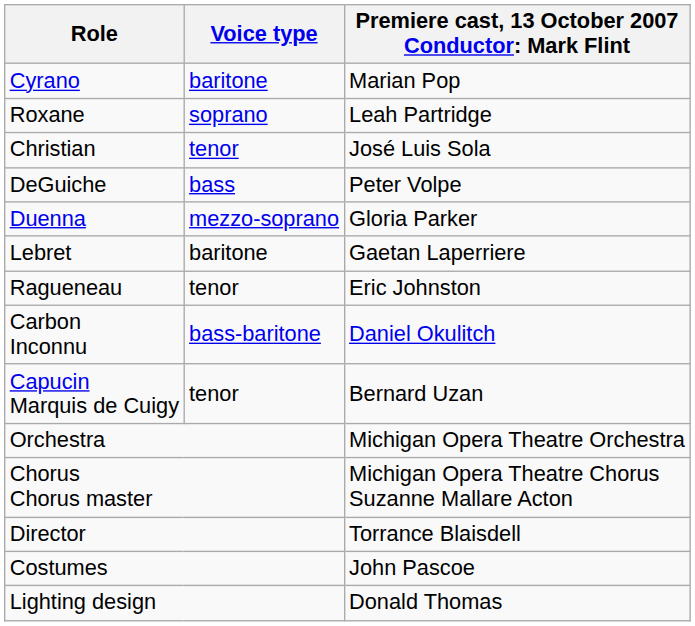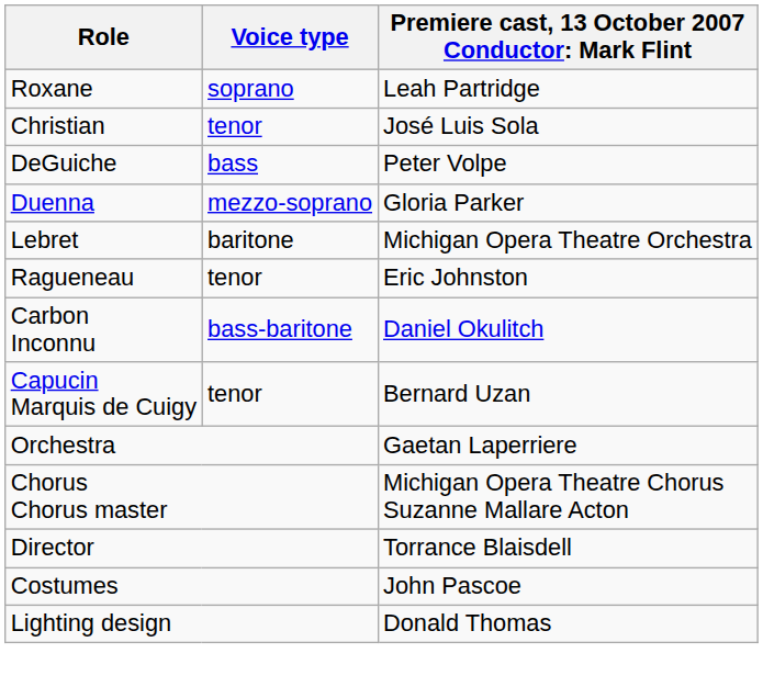- row: Cyrano | baritone | Marian Pop
Lebret | column 3: Gaetan Laperriere -> Michigan Opera Theatre Orchestra
Orchestra | column 3: Michigan Opera Theatre Orchestra -> Gaetan Laperriere
